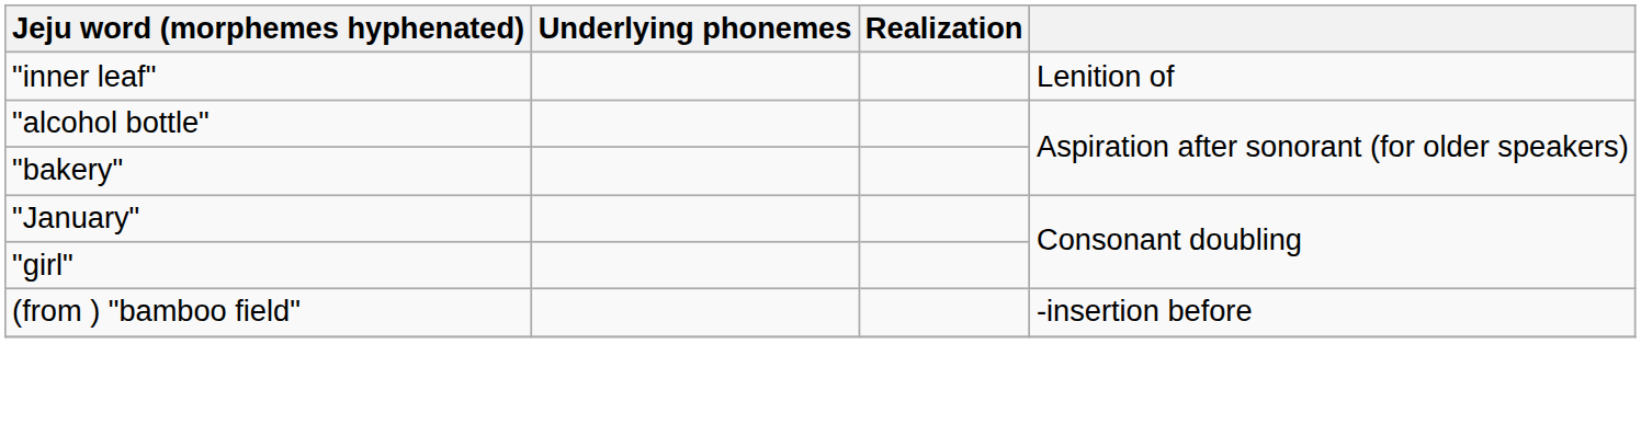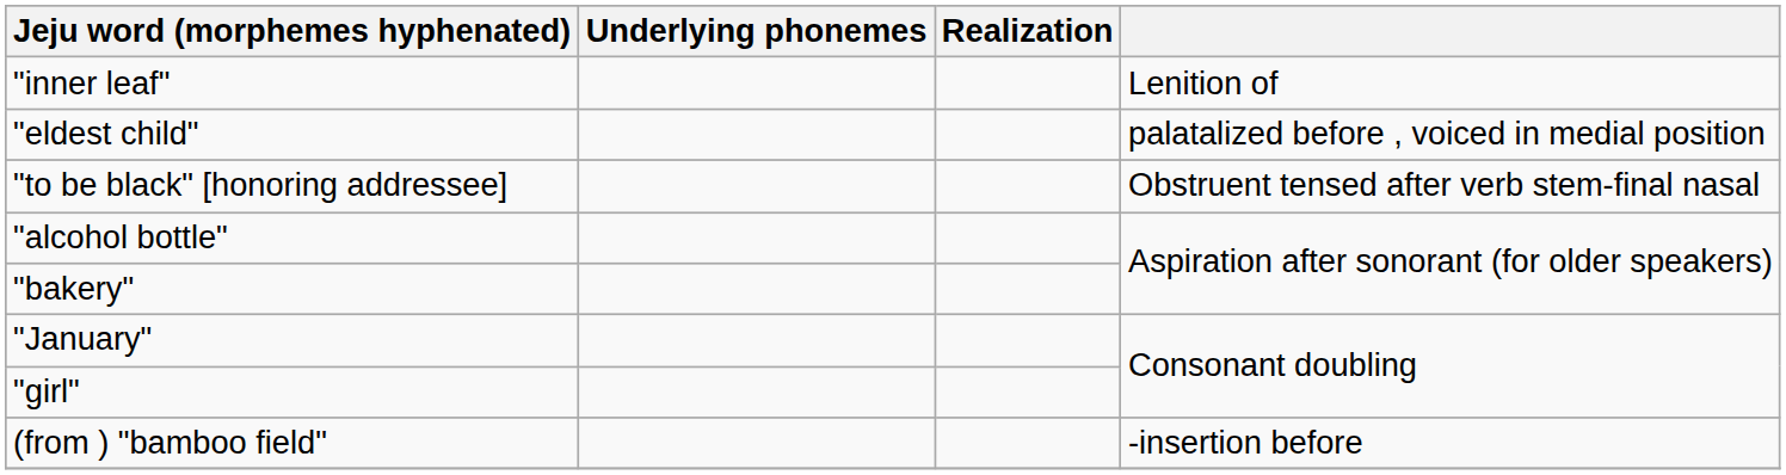+ row: "eldest child" | palatalized before , voiced in medial position
+ row: "to be black" [honoring addressee] | Obstruent tensed after verb stem-final nasal
